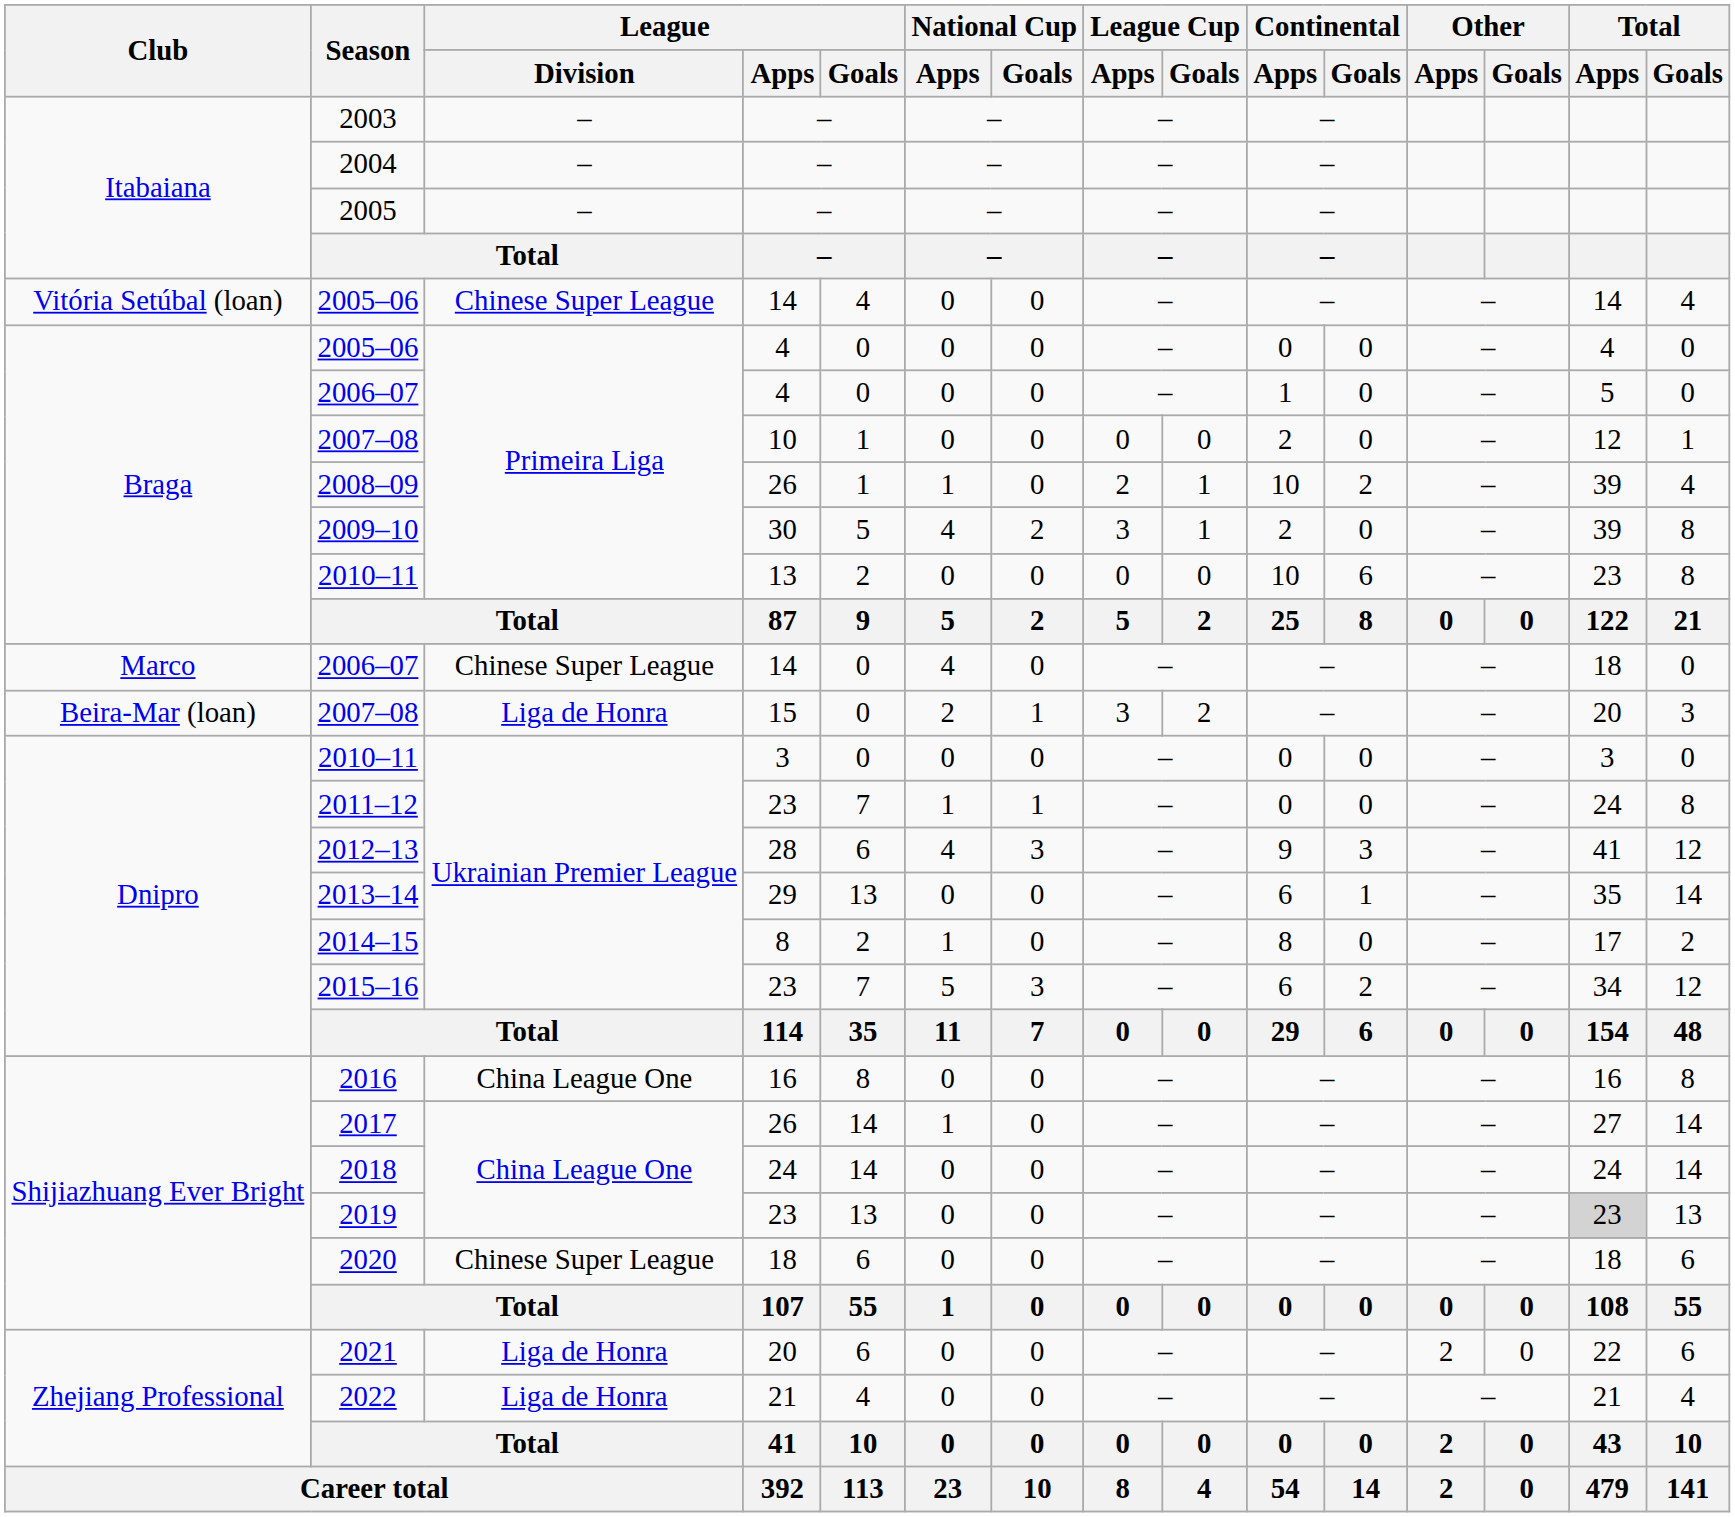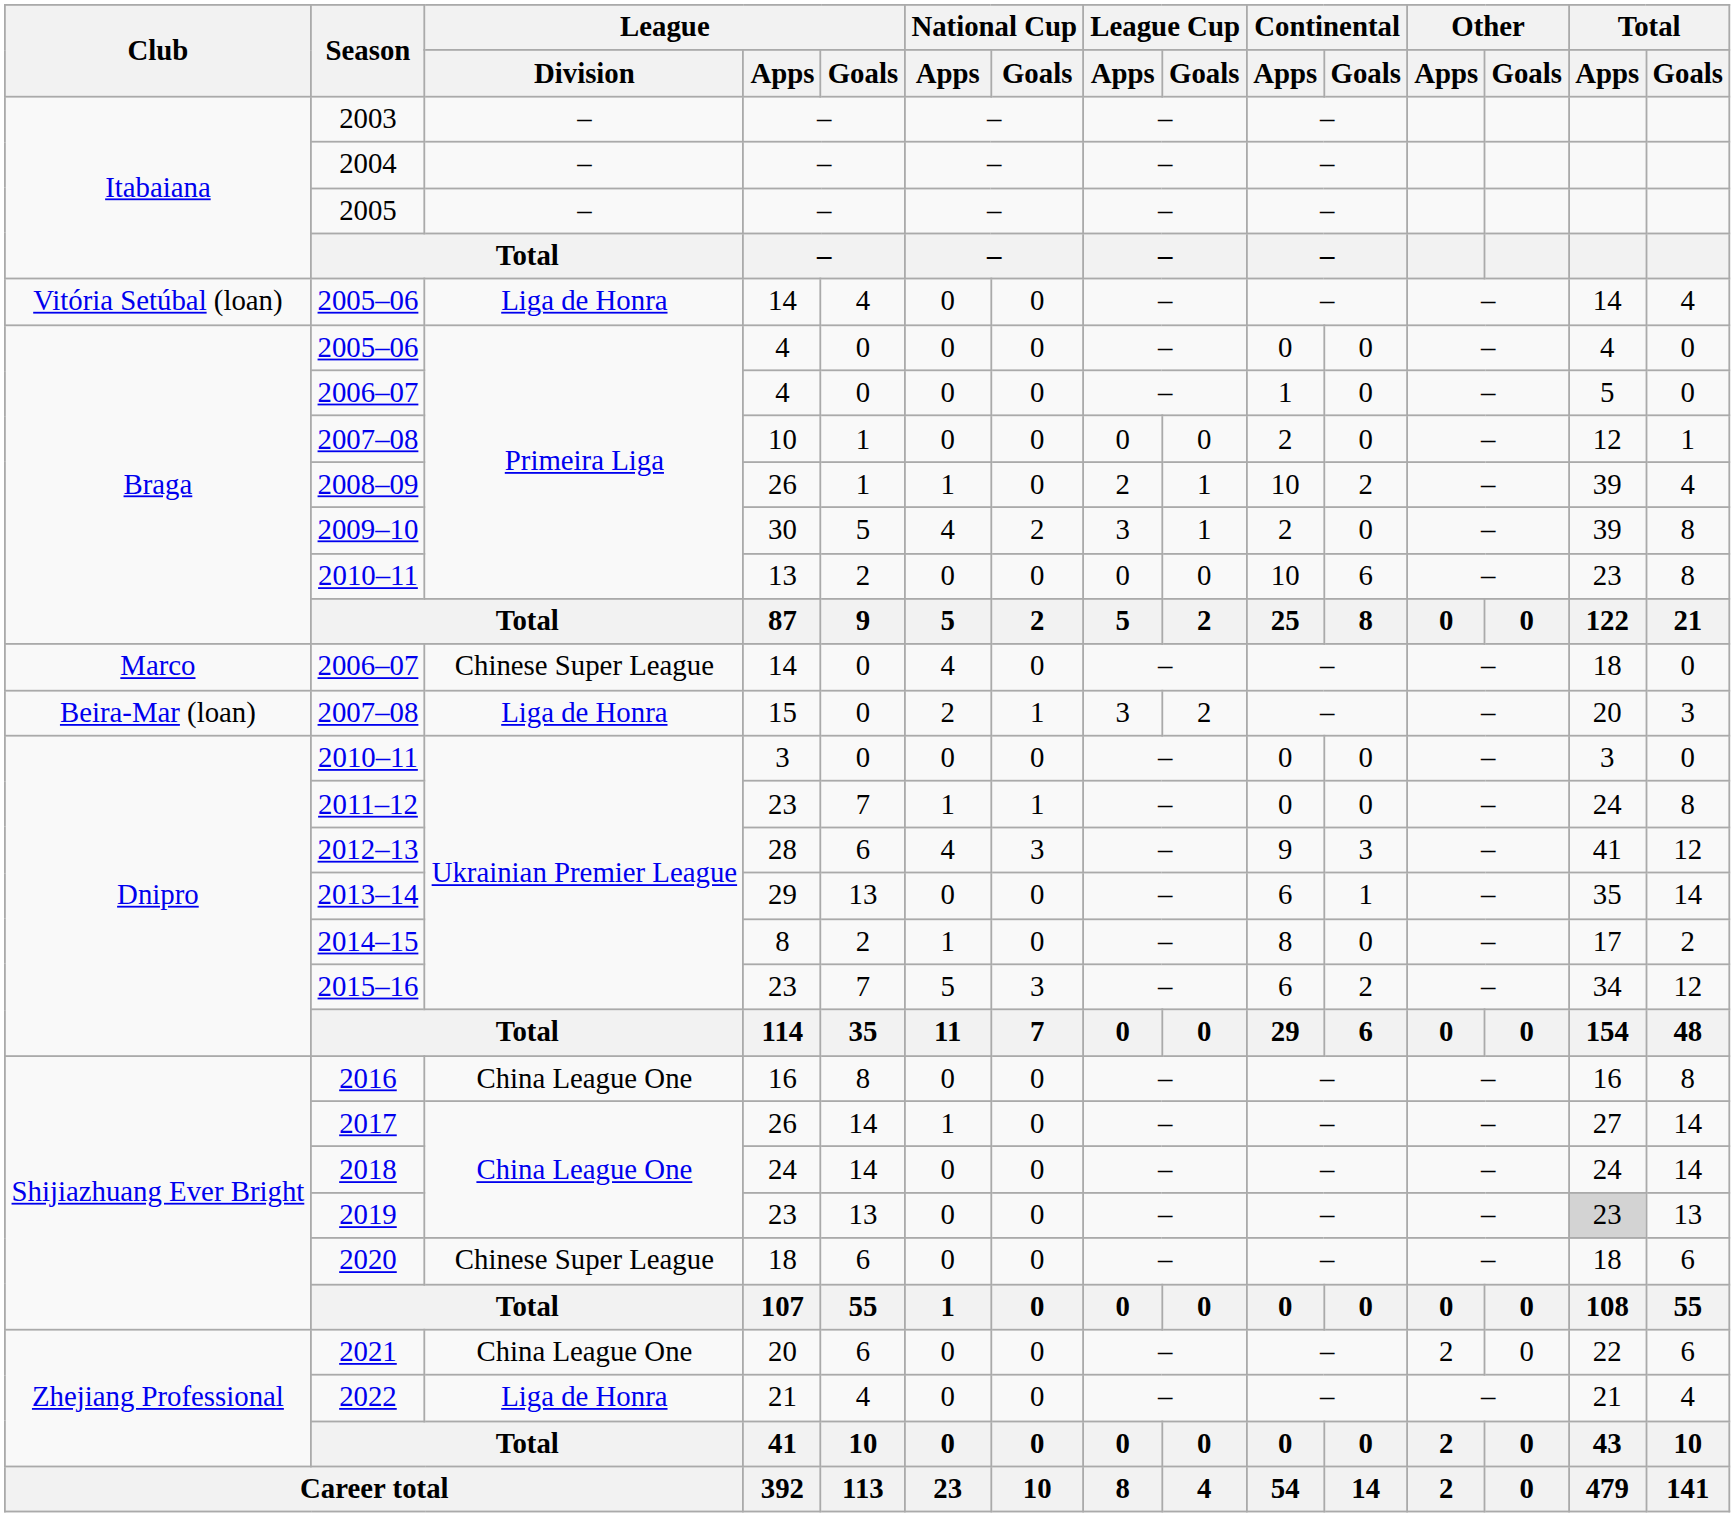2005–06 / 14 | League / Division: Chinese Super League -> Liga de Honra
2021 | League / Division: Liga de Honra -> China League One
